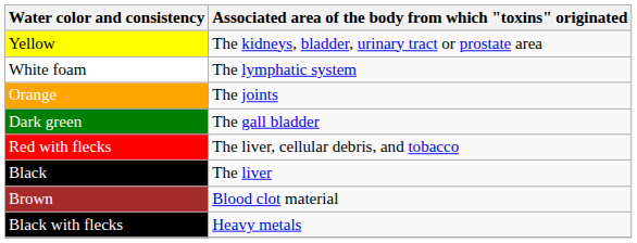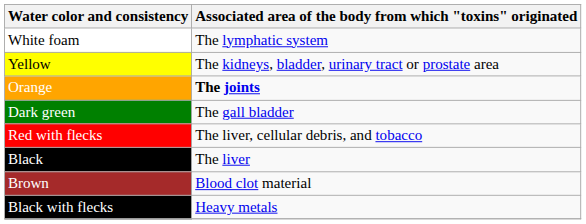rows swapped: White foam <-> Yellow
Orange | Associated area of the body from which "toxins" originated: normal -> bold
